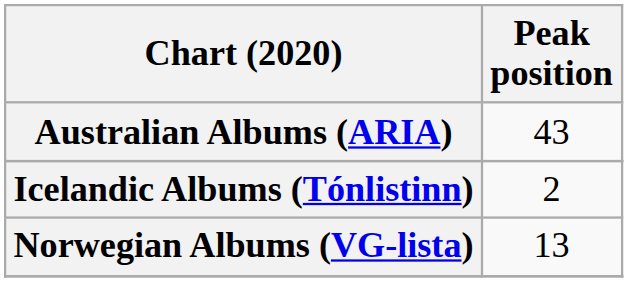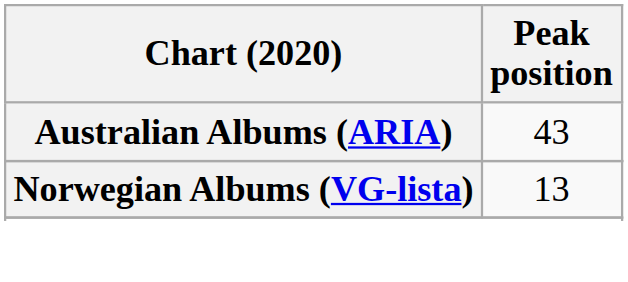- row: Icelandic Albums (Tónlistinn) | 2
